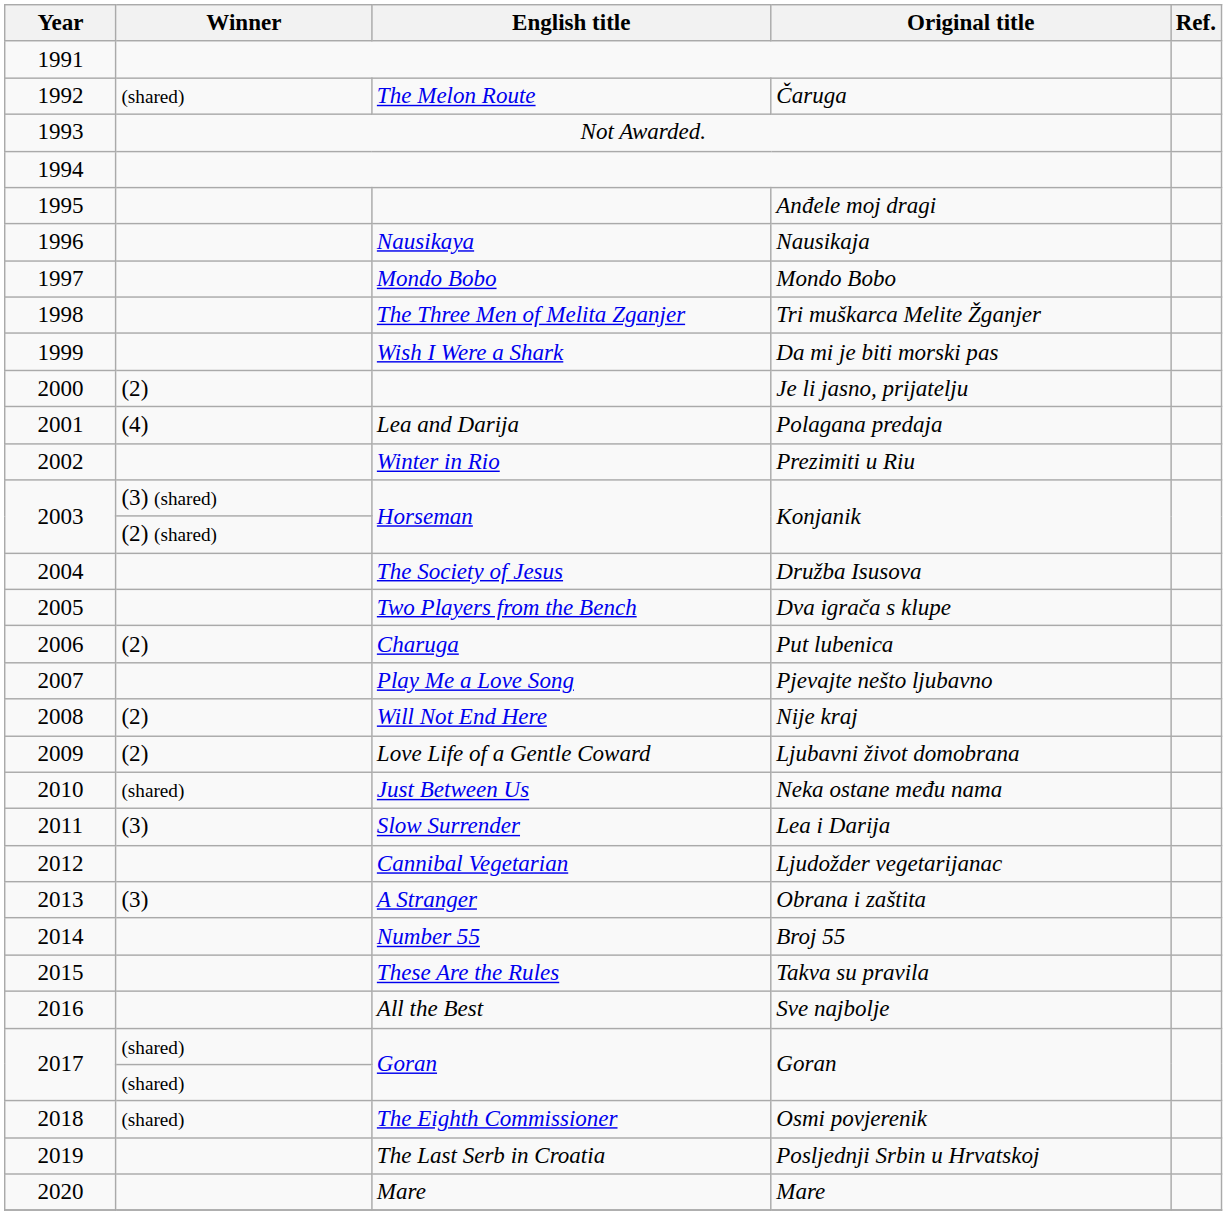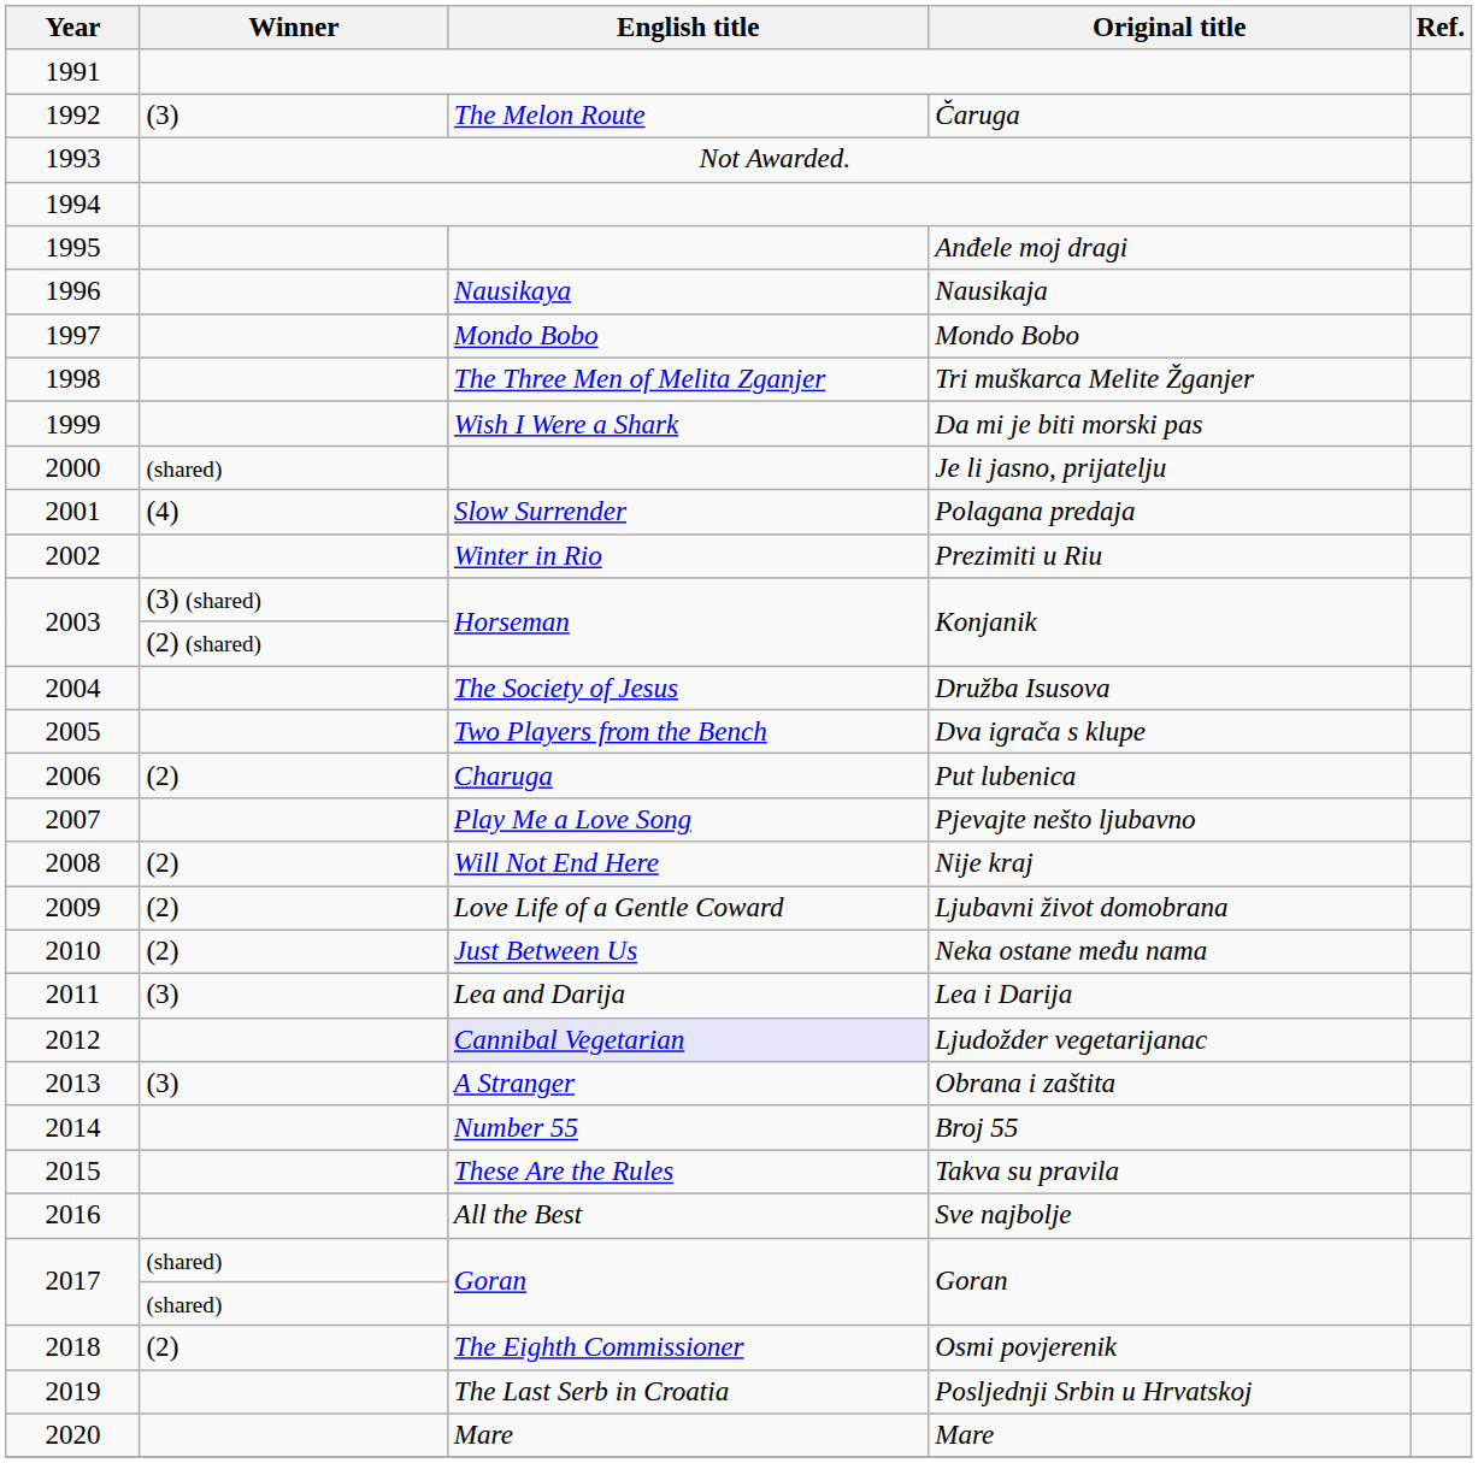Čaruga | Winner: (shared) -> (3)
Je li jasno, prijatelju | Winner: (2) -> (shared)
Polagana predaja | English title: Lea and Darija -> Slow Surrender
Neka ostane među nama | Winner: (shared) -> (2)
Lea i Darija | English title: Slow Surrender -> Lea and Darija
Ljudožder vegetarijanac | English title: no background -> lavender background
Osmi povjerenik | Winner: (shared) -> (2)
